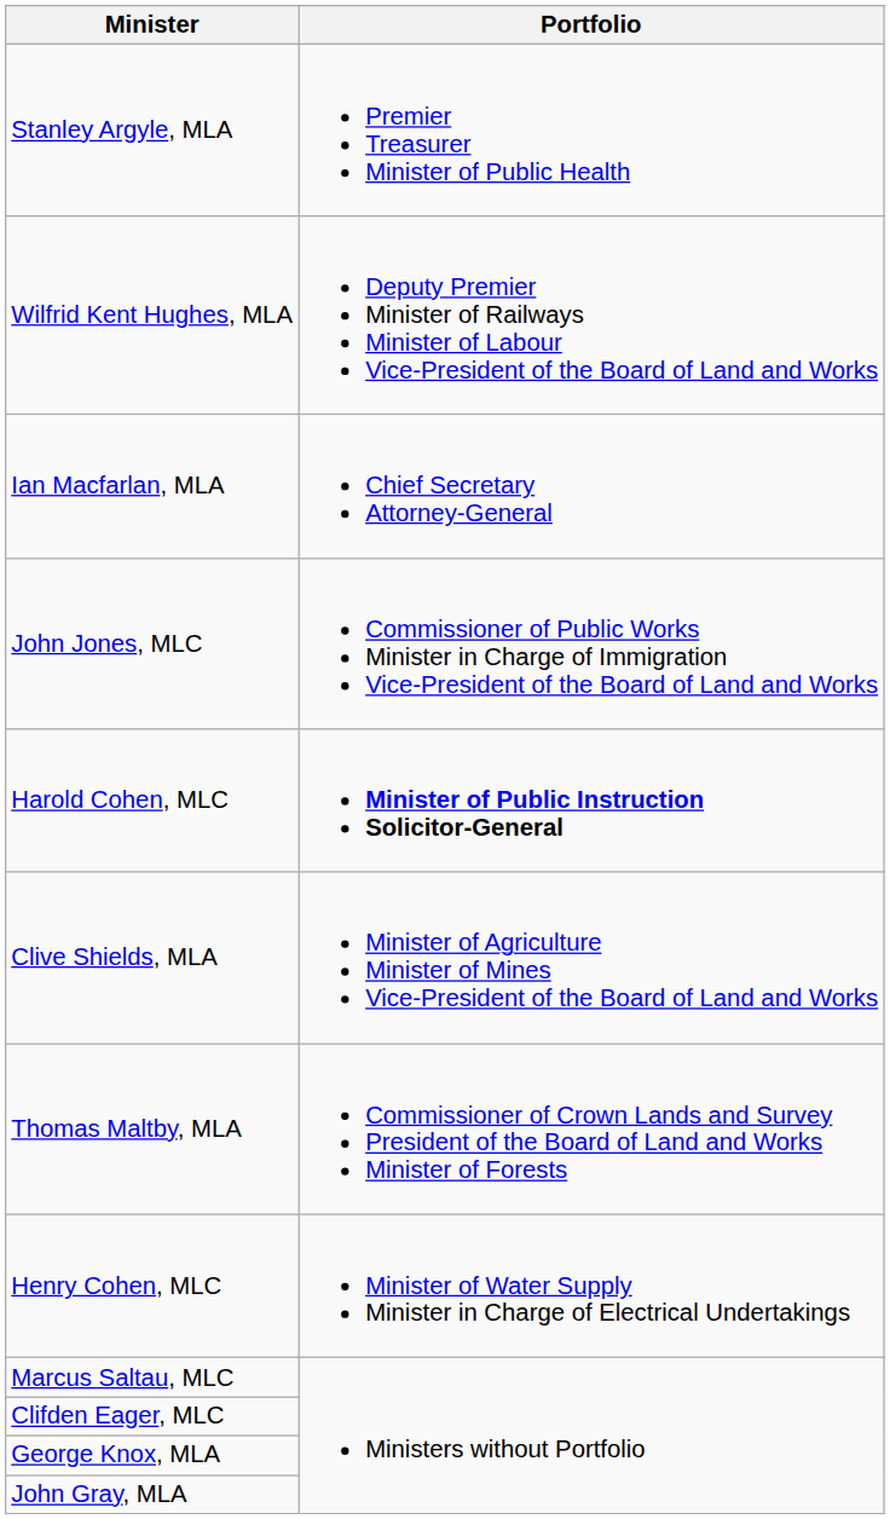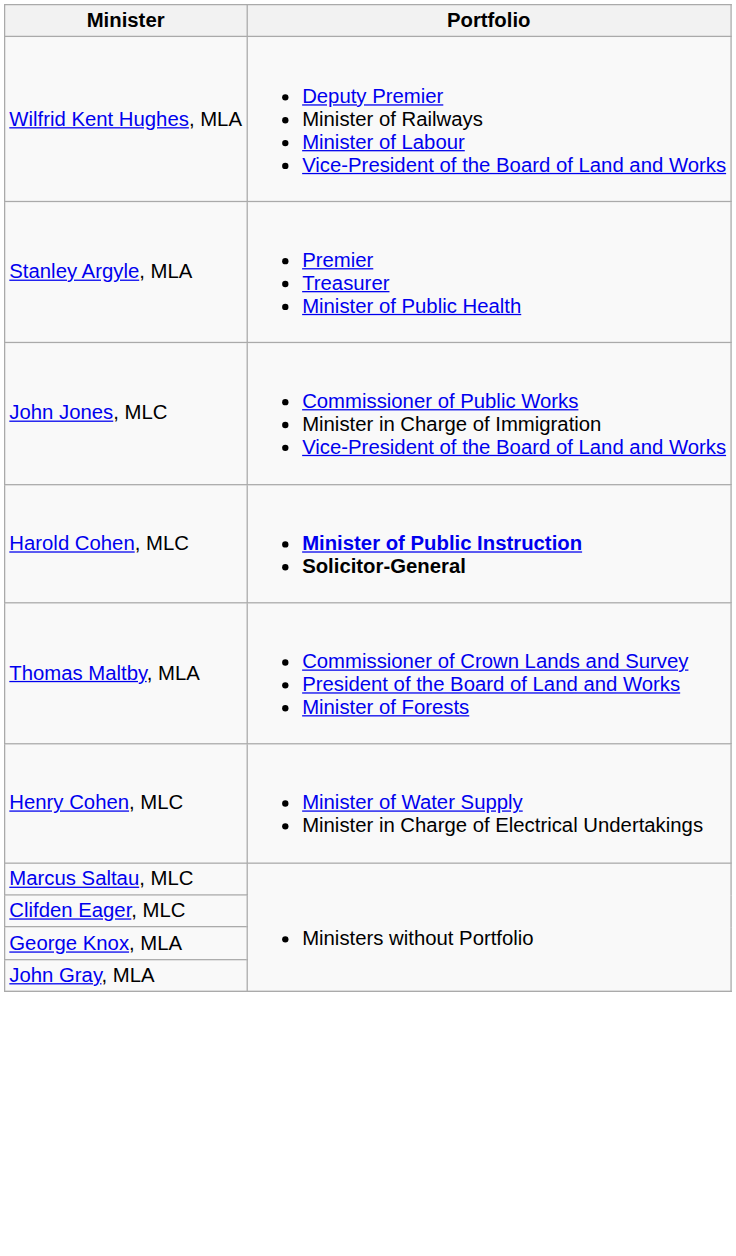rows swapped: Stanley Argyle, MLA <-> Wilfrid Kent Hughes, MLA
- row: Ian Macfarlan, MLA | Chief Secretary Attorney-General
- row: Clive Shields, MLA | Minister of Agriculture Minister of Mines Vice-President of the Board of Land and Works
